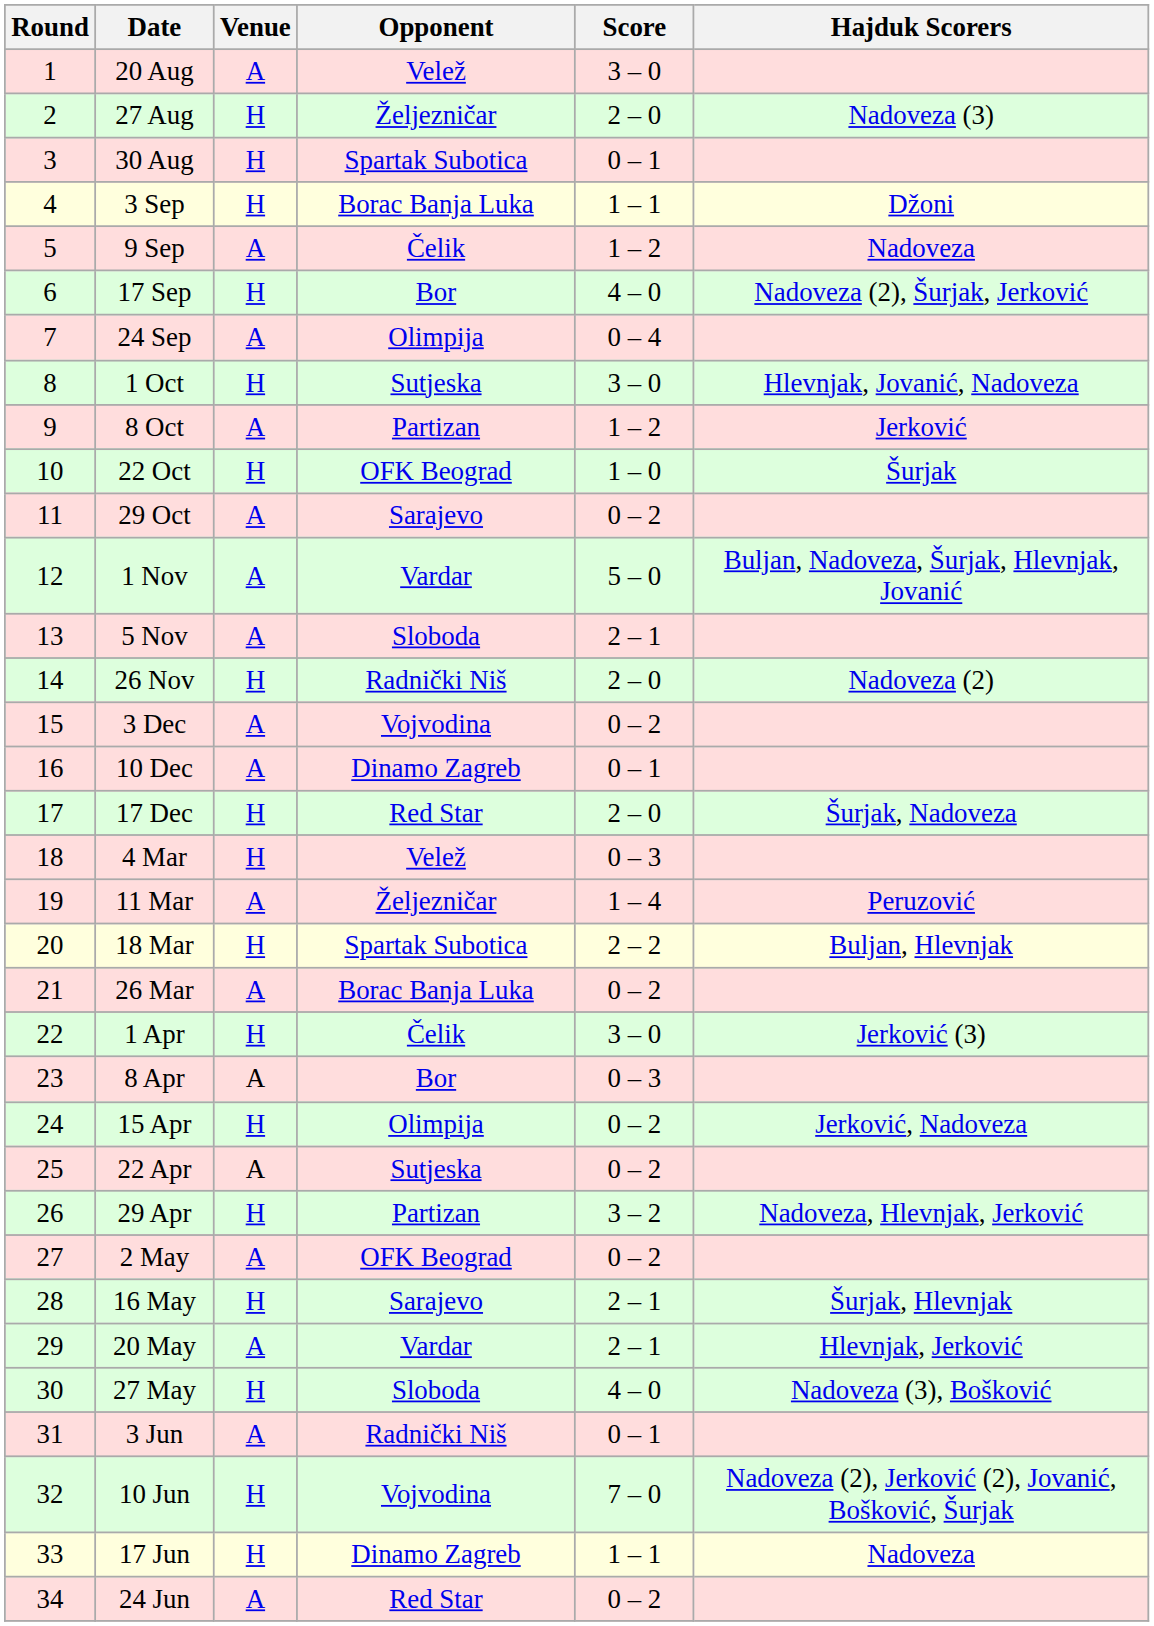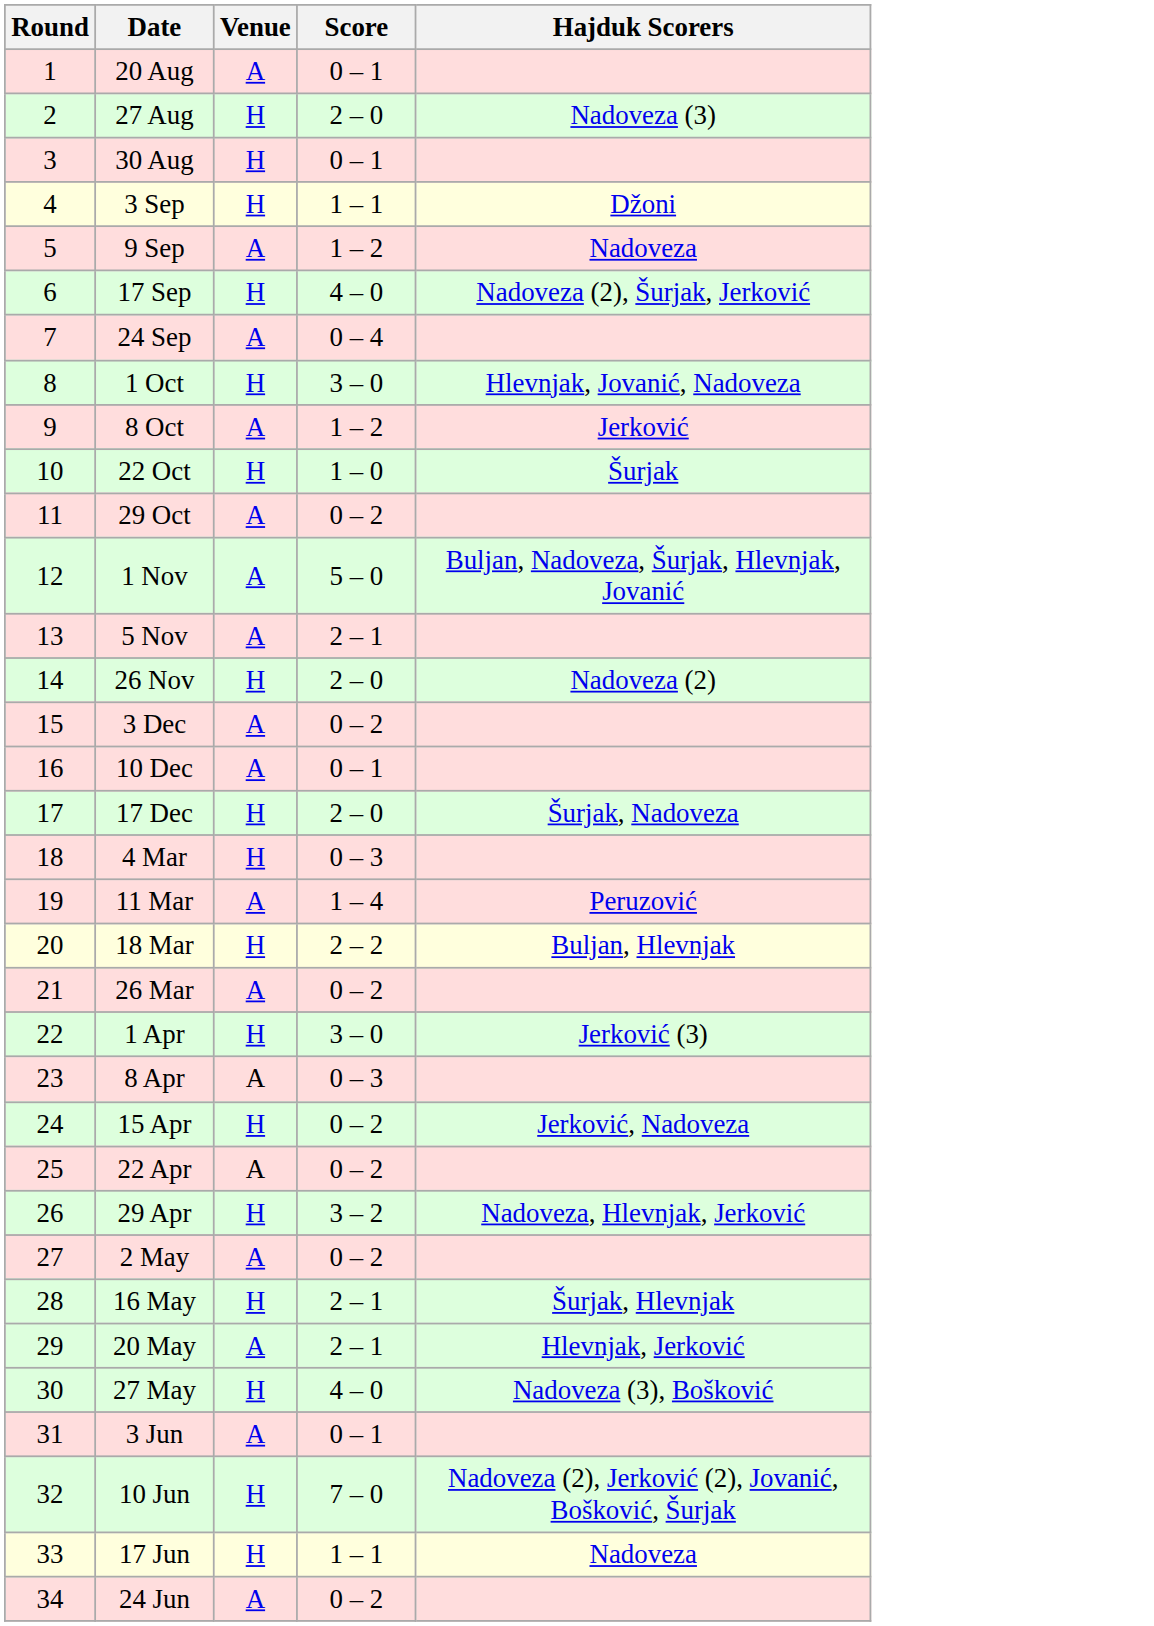- column: Opponent | Velež | Željezničar | Spartak Subotica | Borac Banja Luka | Čelik | Bor | Olimpija | Sutjeska | Partizan | OFK Beograd | Sarajevo | Vardar | Sloboda | Radnički Niš | Vojvodina | Dinamo Zagreb | Red Star | Velež | Željezničar | Spartak Subotica | Borac Banja Luka | Čelik | Bor | Olimpija | Sutjeska | Partizan | OFK Beograd | Sarajevo | Vardar | Sloboda | Radnički Niš | Vojvodina | Dinamo Zagreb | Red Star
20 Aug | Score: 3 – 0 -> 0 – 1
